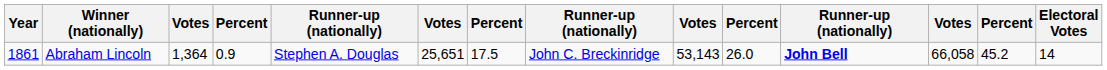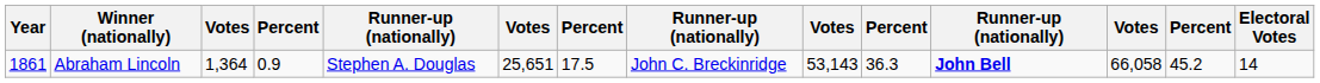Abraham Lincoln | column 10: 26.0 -> 36.3
